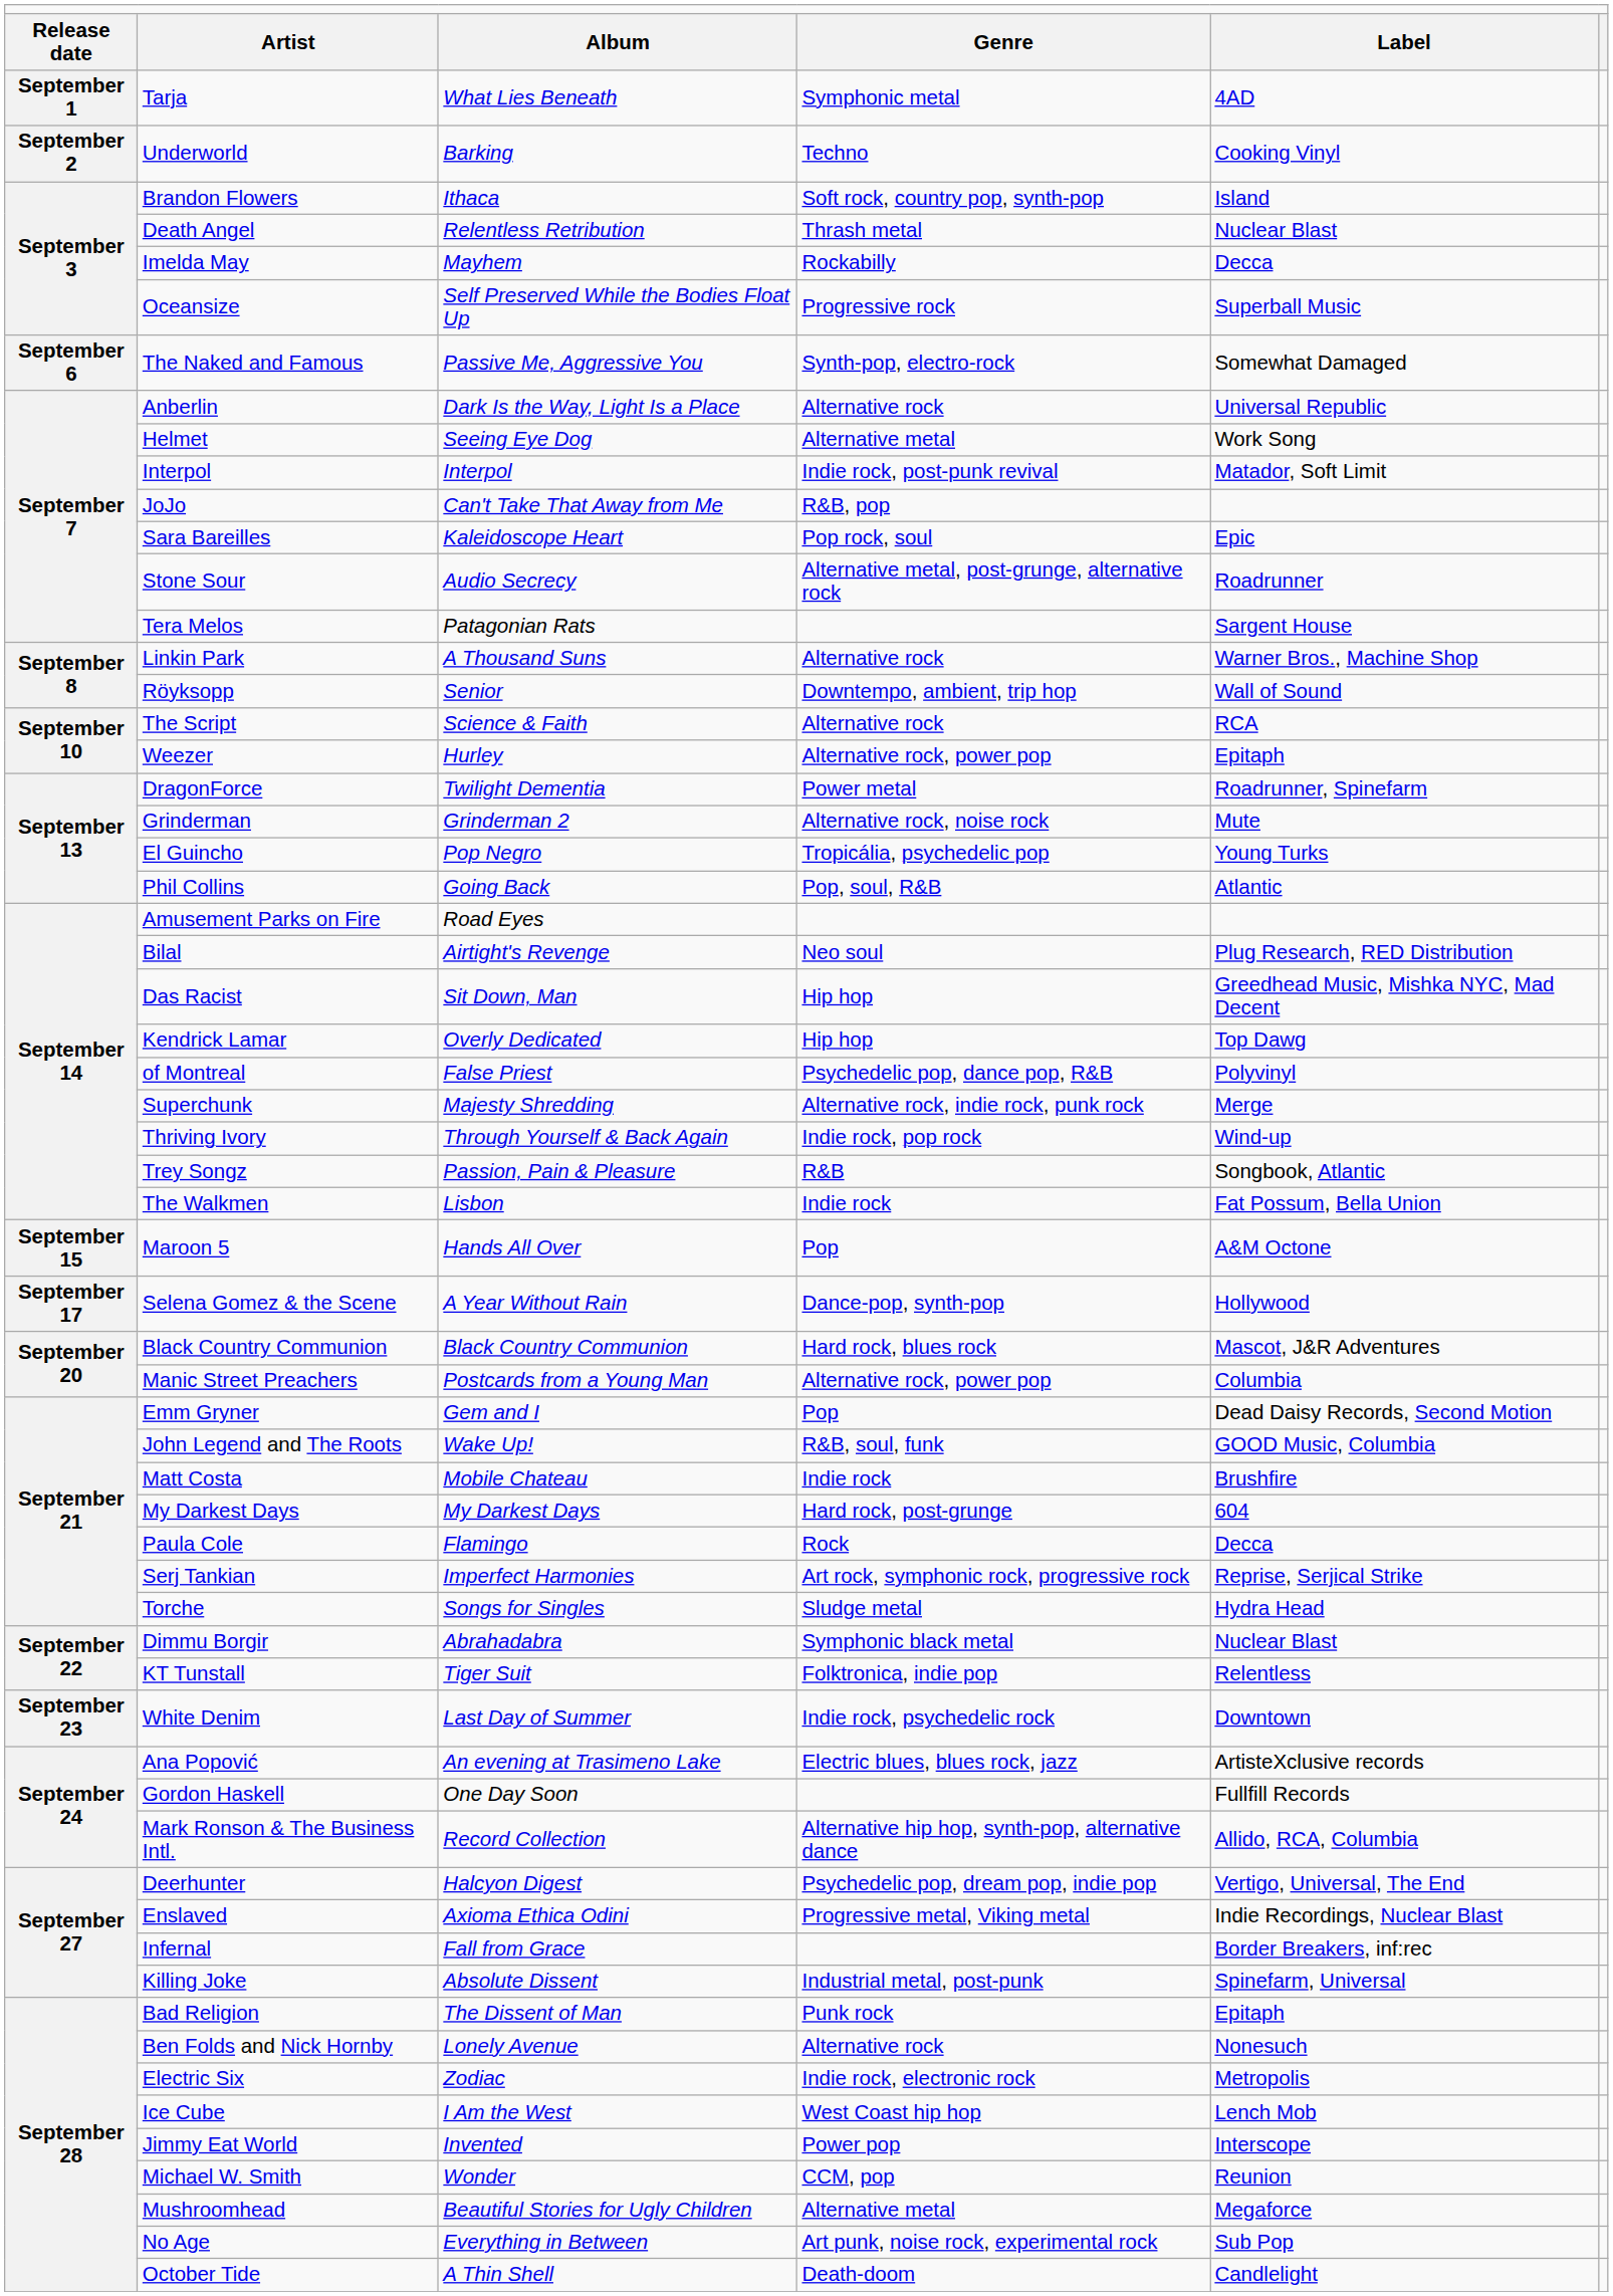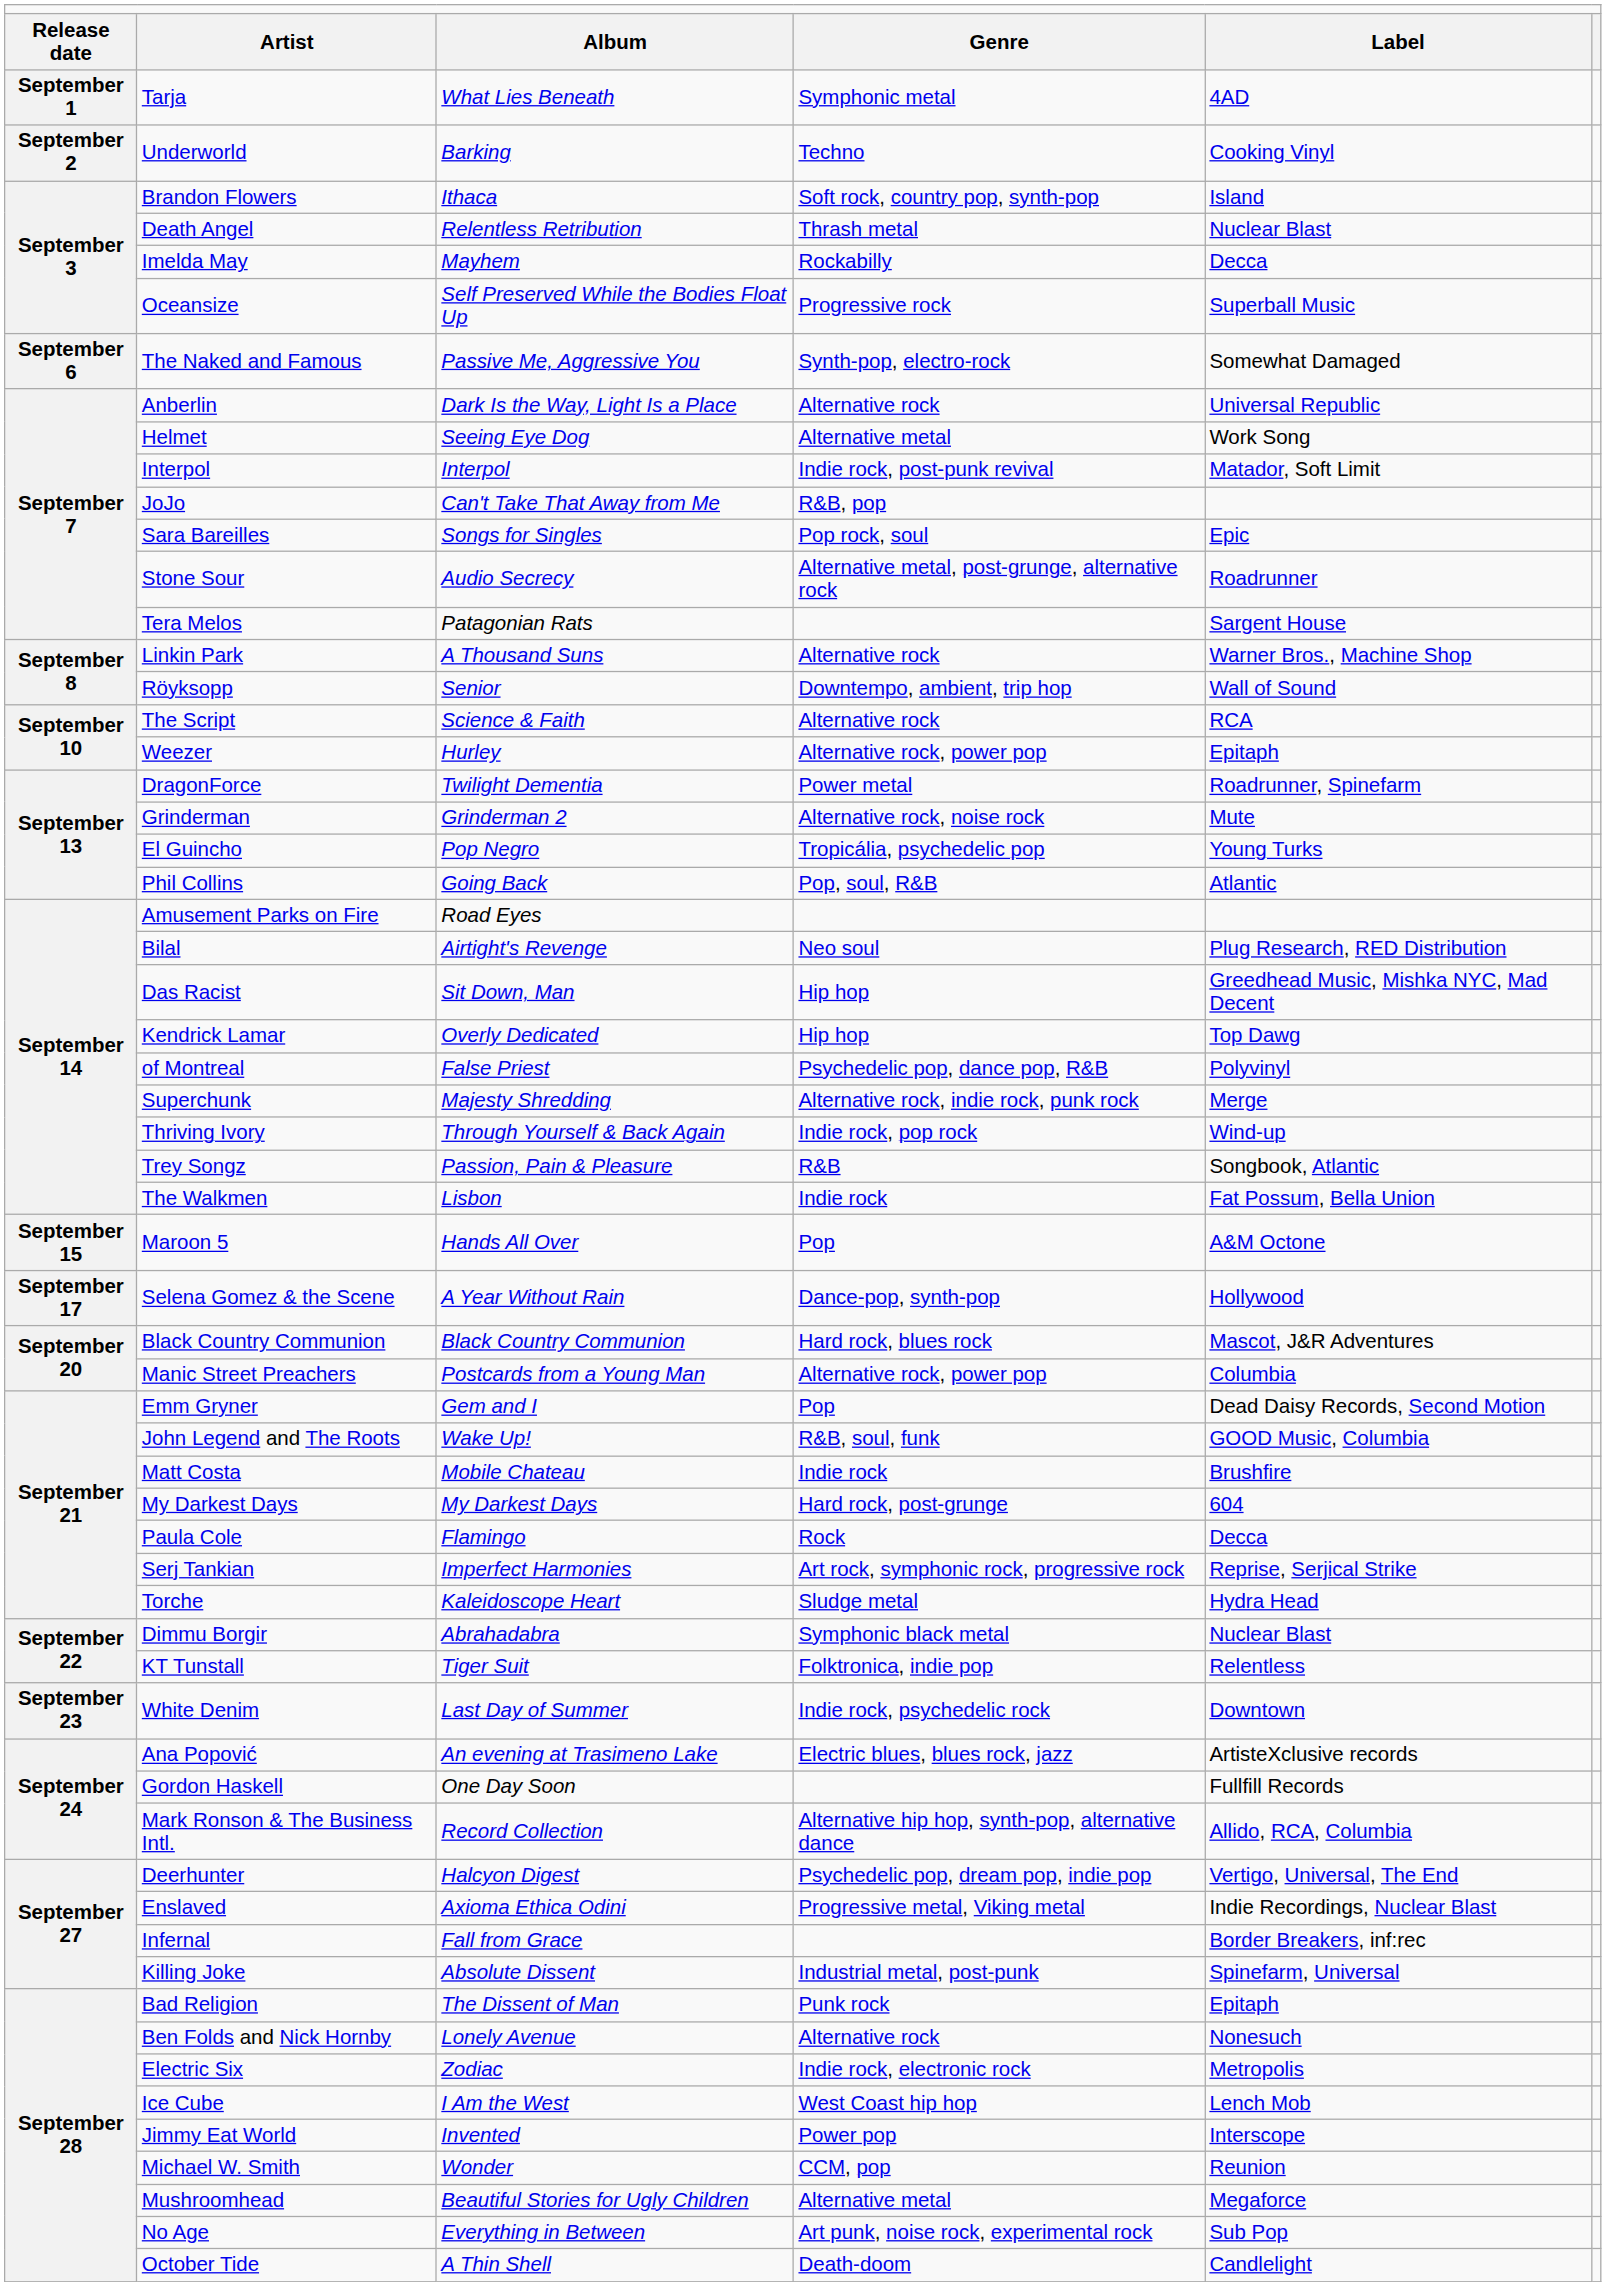Sara Bareilles | column 3: Kaleidoscope Heart -> Songs for Singles
Torche | column 3: Songs for Singles -> Kaleidoscope Heart
